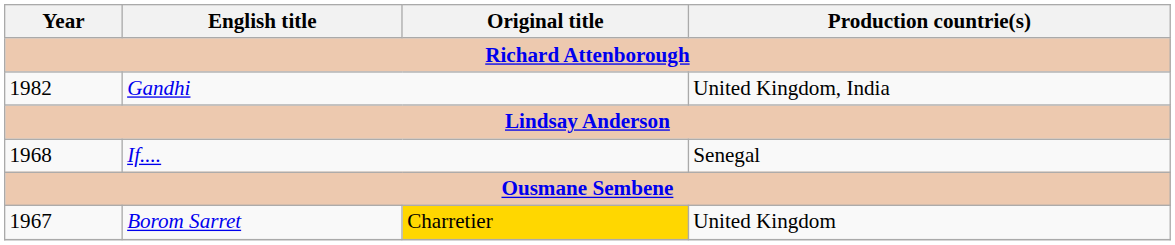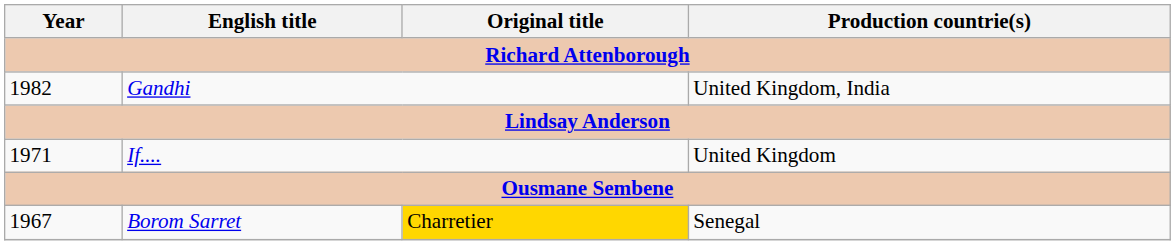If.... | Year: 1968 -> 1971
If.... | Production countrie(s): Senegal -> United Kingdom
Borom Sarret | Production countrie(s): United Kingdom -> Senegal
